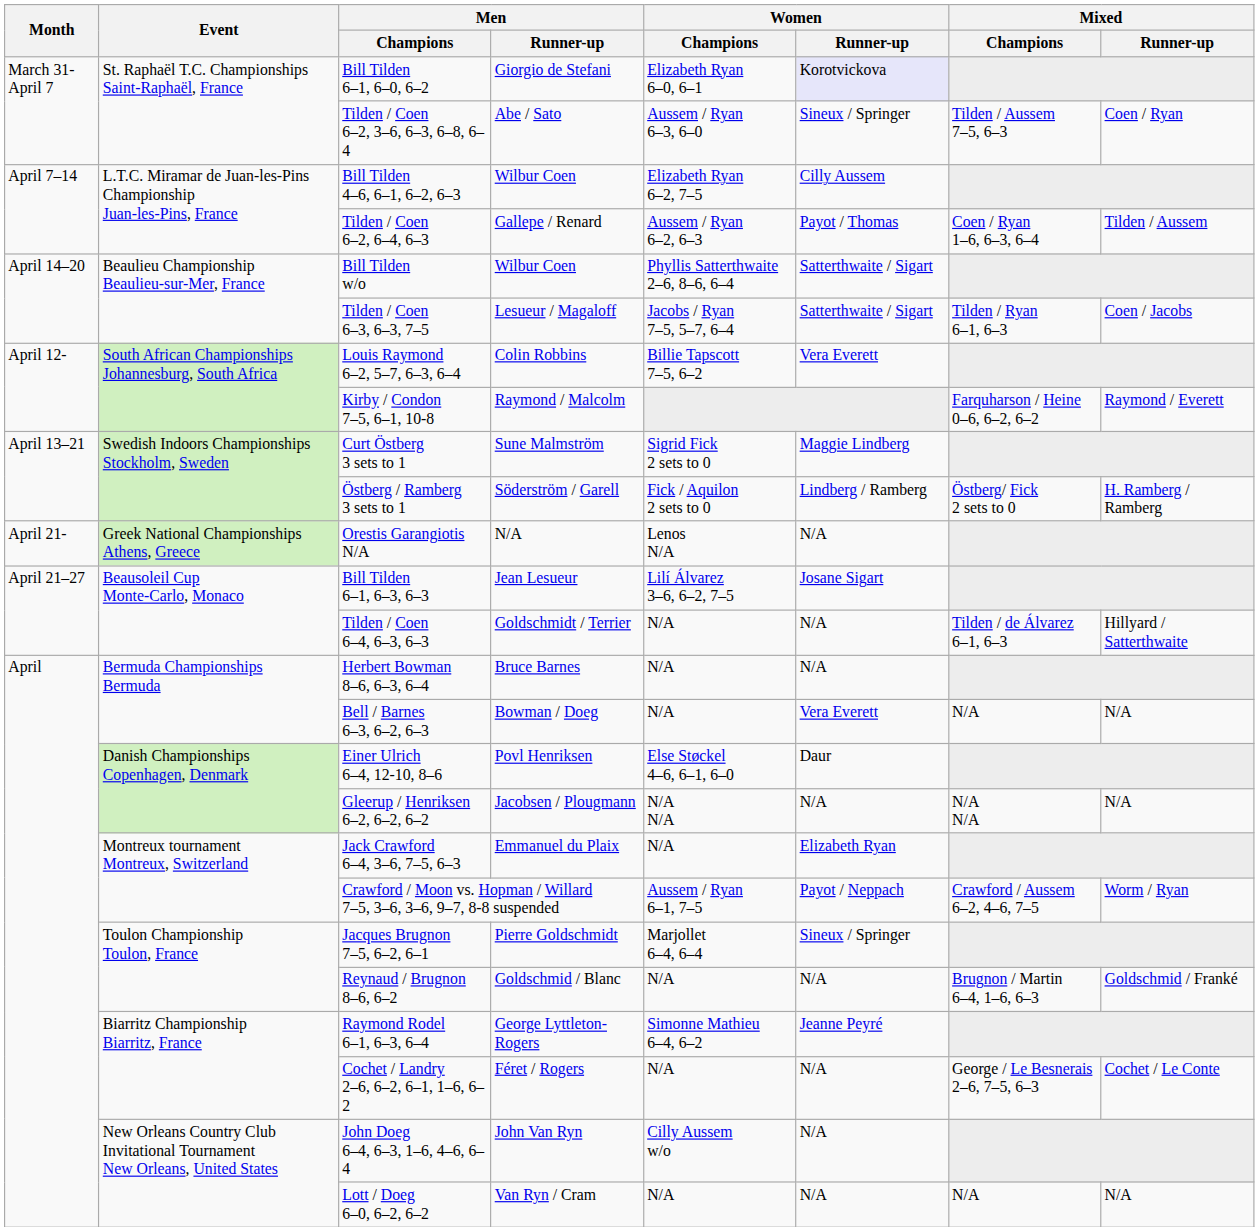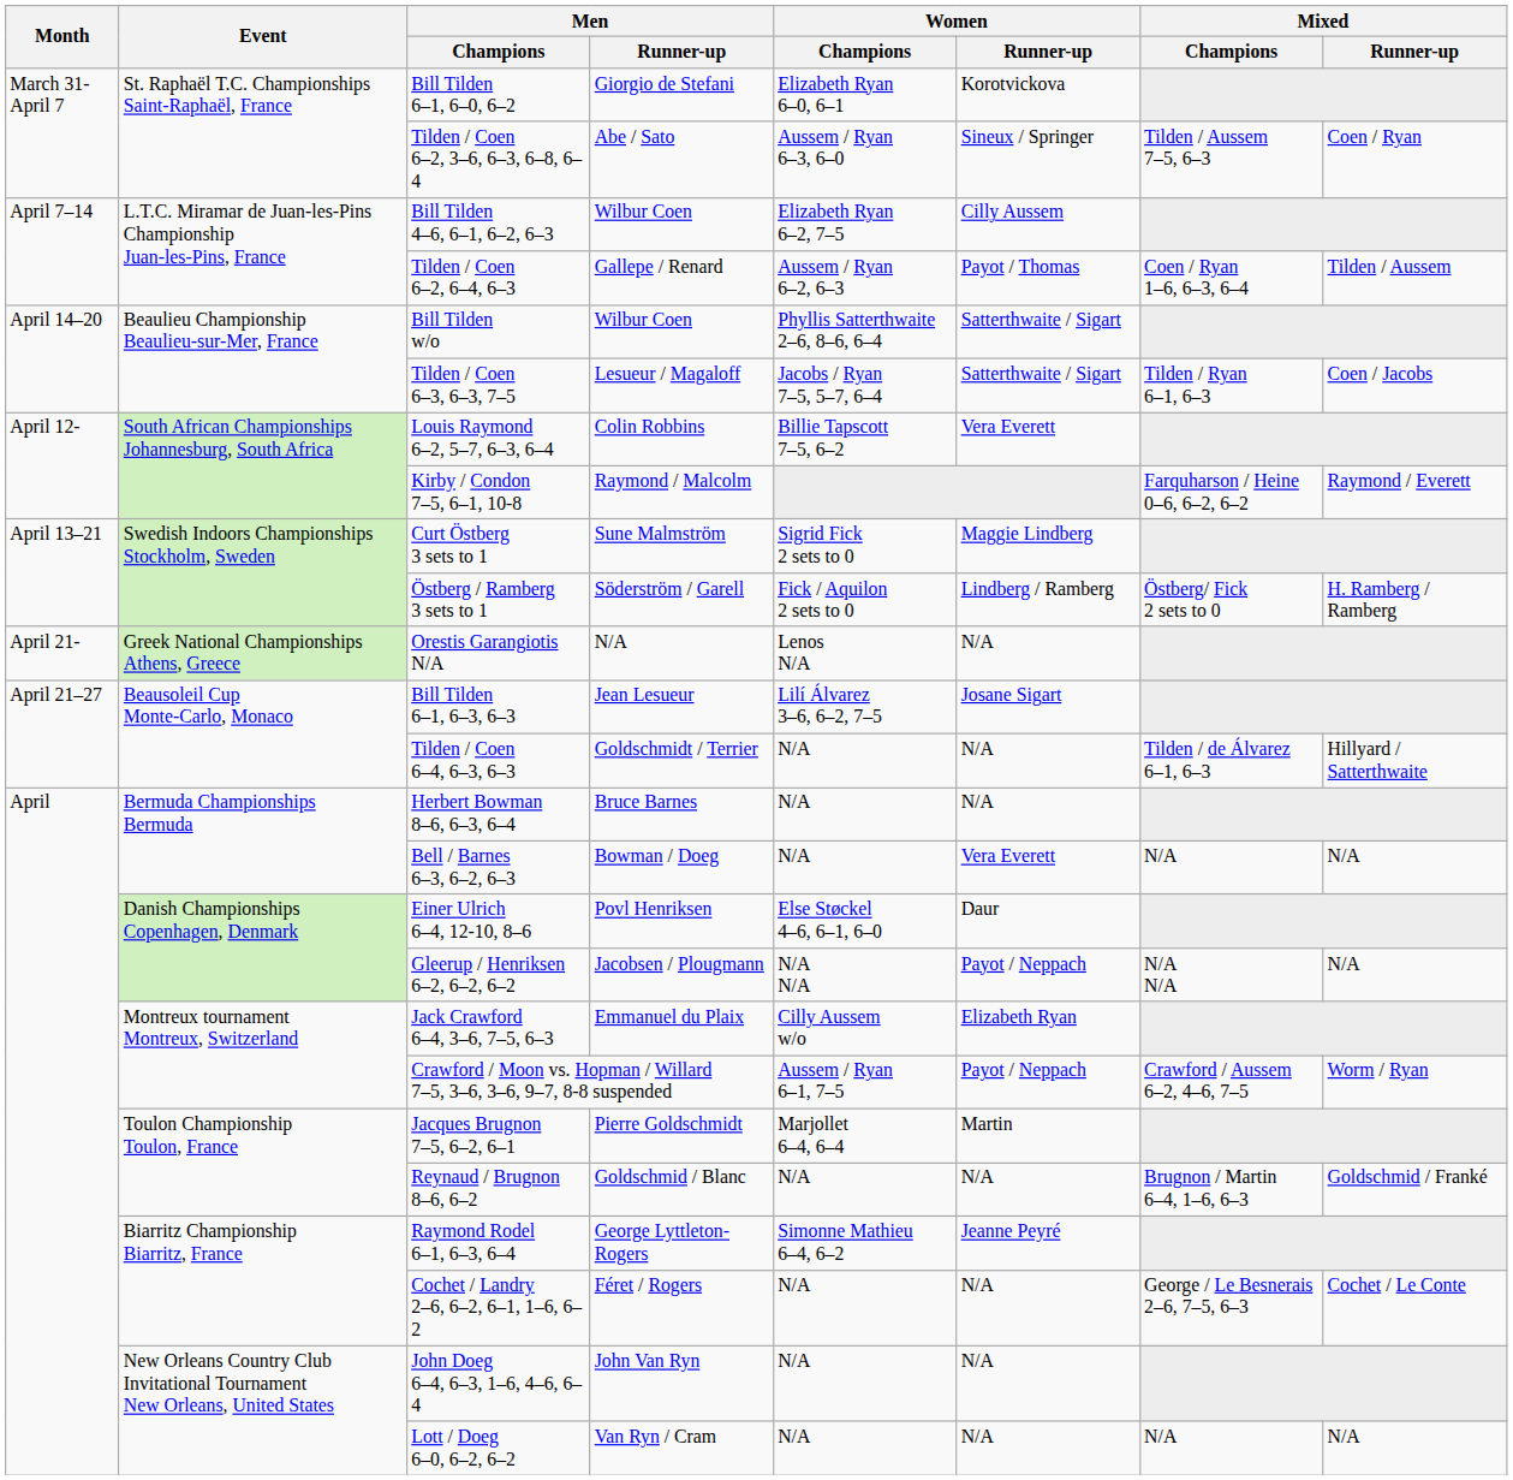Bill Tilden 6–1, 6–0, 6–2 | Women / Runner-up: lavender background -> no background
Gleerup / Henriksen 6–2, 6–2, 6–2 | Women / Runner-up: N/A -> Payot / Neppach
Jack Crawford 6–4, 3–6, 7–5, 6–3 | Women / Champions: N/A -> Cilly Aussem w/o
Jacques Brugnon 7–5, 6–2, 6–1 | Women / Runner-up: Sineux / Springer -> Martin
John Doeg 6–4, 6–3, 1–6, 4–6, 6–4 | Women / Champions: Cilly Aussem w/o -> N/A
